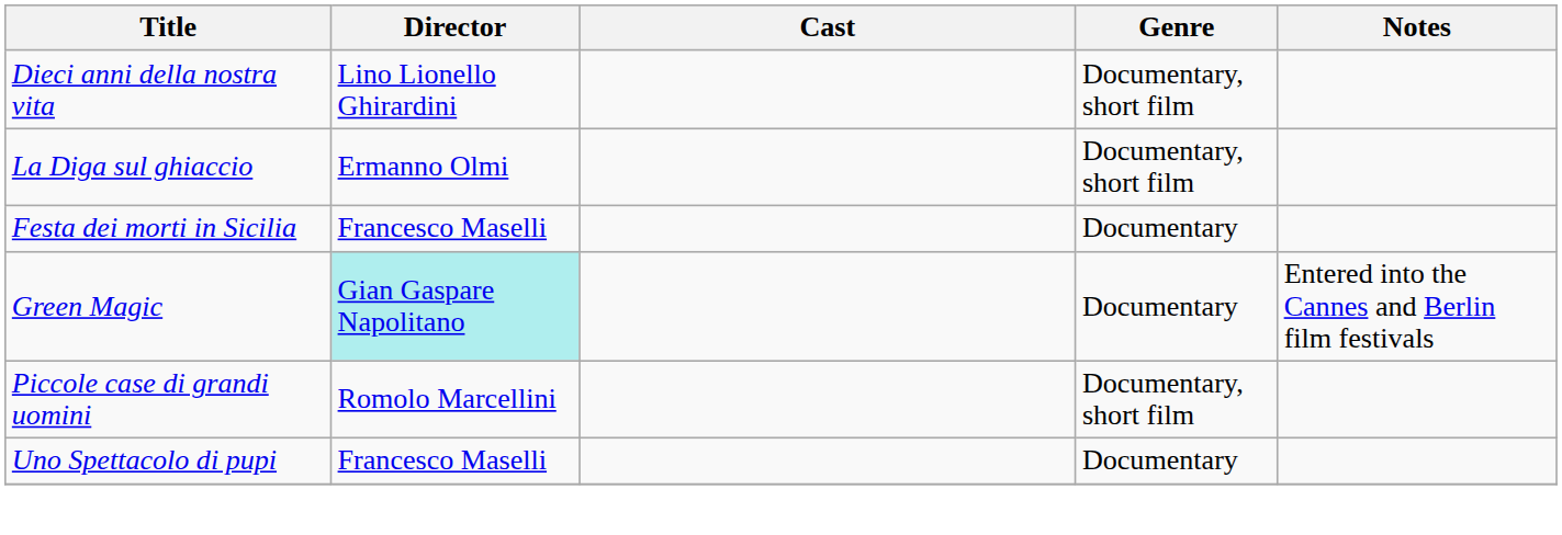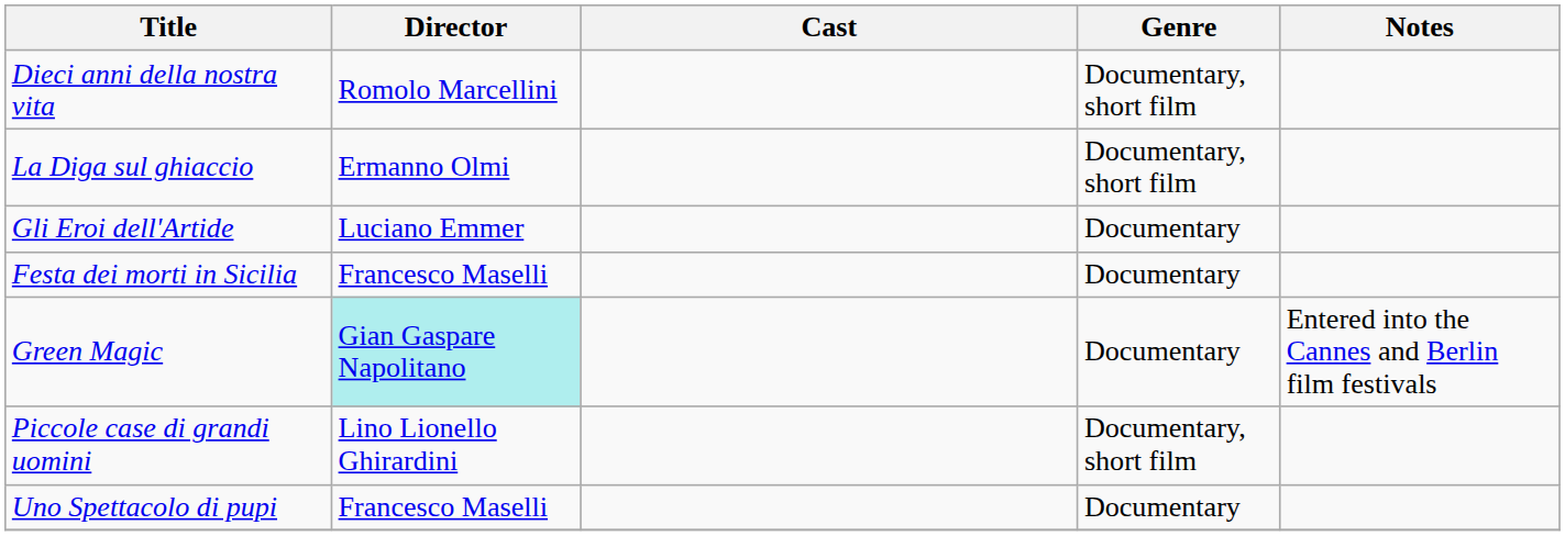Dieci anni della nostra vita | Director: Lino Lionello Ghirardini -> Romolo Marcellini
+ row: Gli Eroi dell'Artide | Luciano Emmer | Documentary
Piccole case di grandi uomini | Director: Romolo Marcellini -> Lino Lionello Ghirardini
